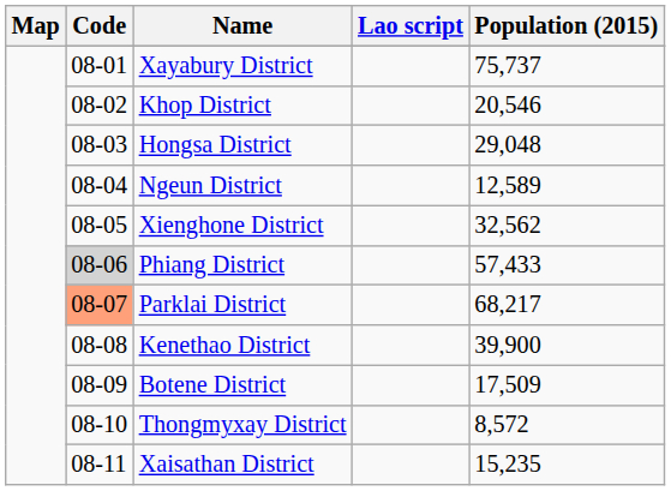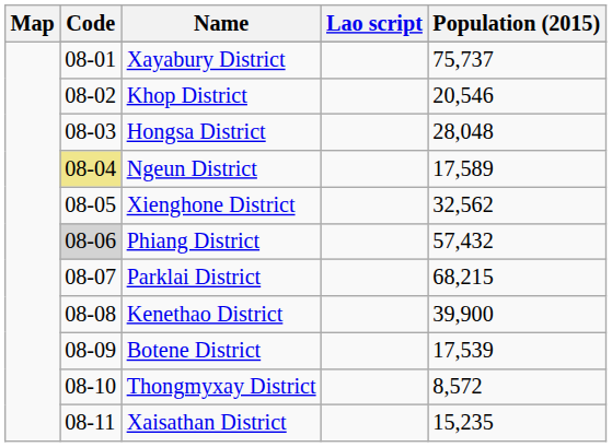Hongsa District | Population (2015): 29,048 -> 28,048
Ngeun District | Code: no background -> khaki background
Ngeun District | Population (2015): 12,589 -> 17,589
Phiang District | Population (2015): 57,433 -> 57,432
Parklai District | Code: lightsalmon background -> no background
Parklai District | Population (2015): 68,217 -> 68,215
Botene District | Population (2015): 17,509 -> 17,539
